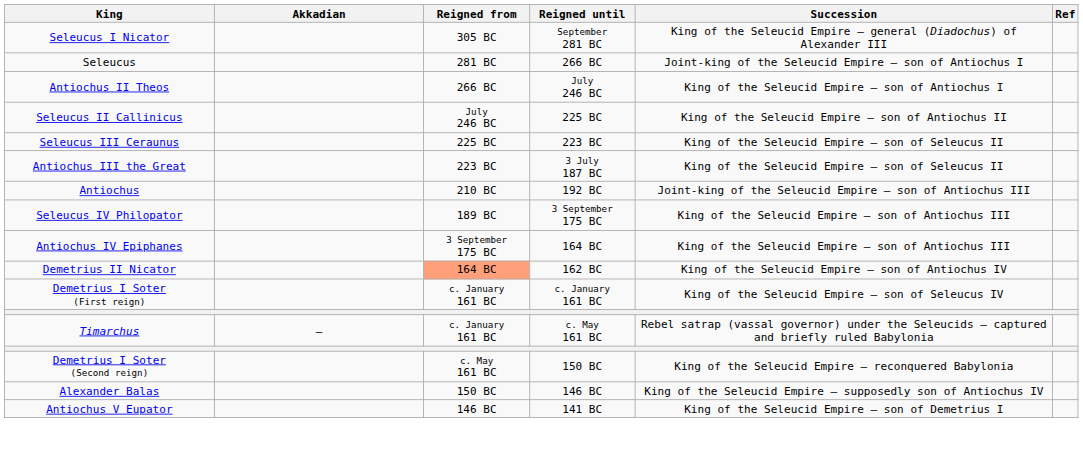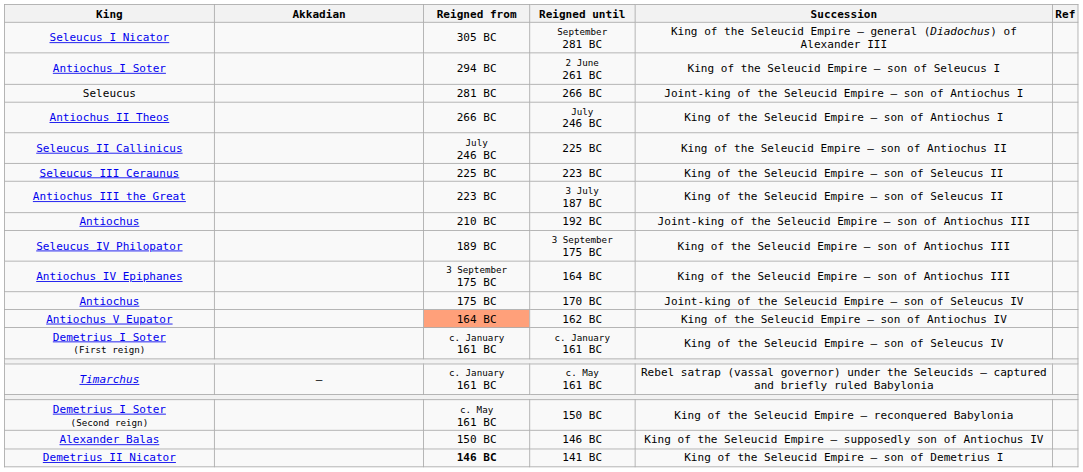+ row: Antiochus I Soter | 294 BC | 2 June 261 BC | King of the Seleucid Empire — son of Seleucus I
+ row: Antiochus | 175 BC | 170 BC | Joint-king of the Seleucid Empire — son of Seleucus IV
162 BC | King: Demetrius II Nicator -> Antiochus V Eupator
141 BC | King: Antiochus V Eupator -> Demetrius II Nicator
141 BC | Reigned from: normal -> bold
